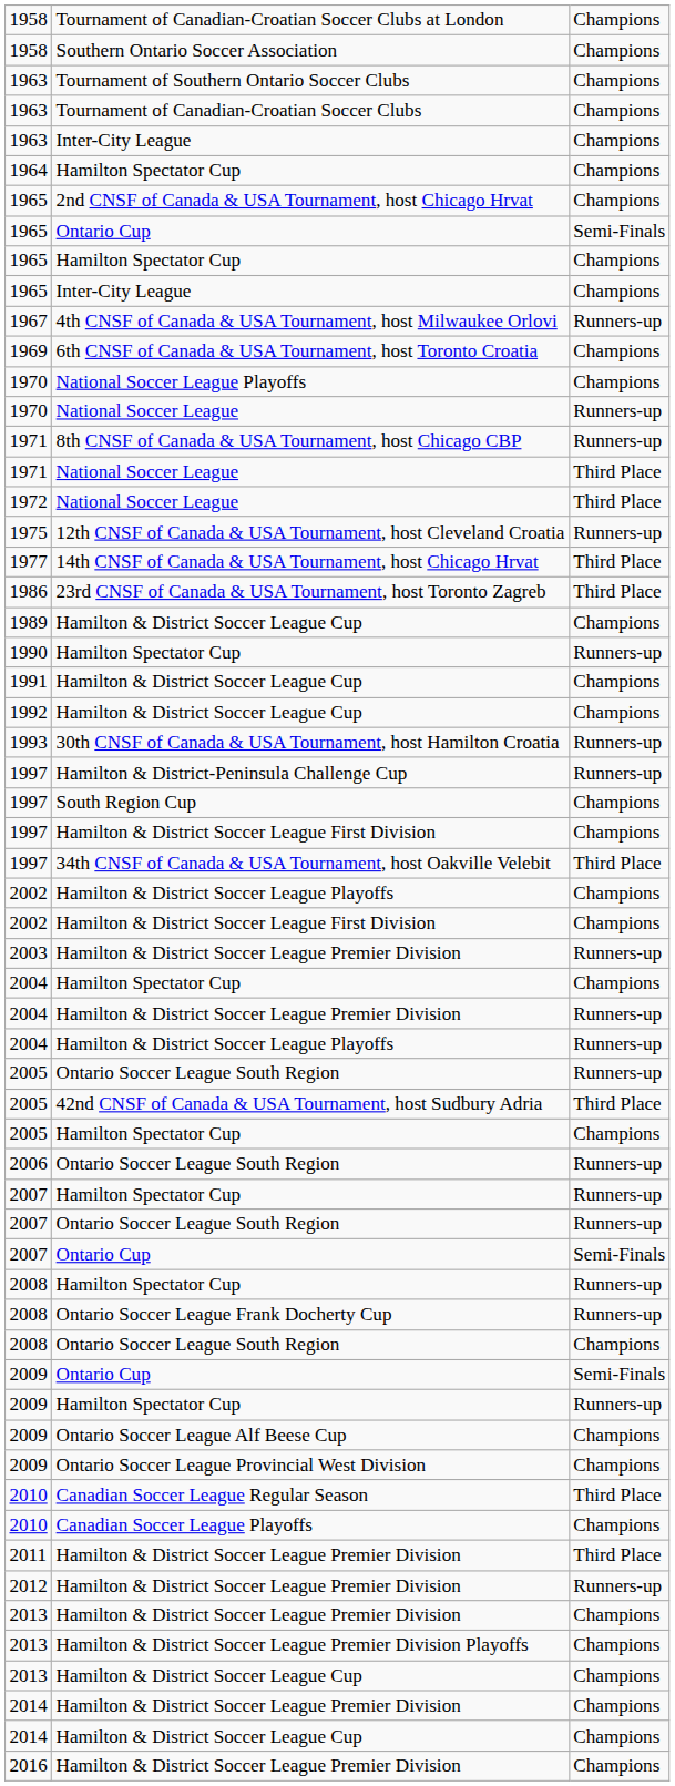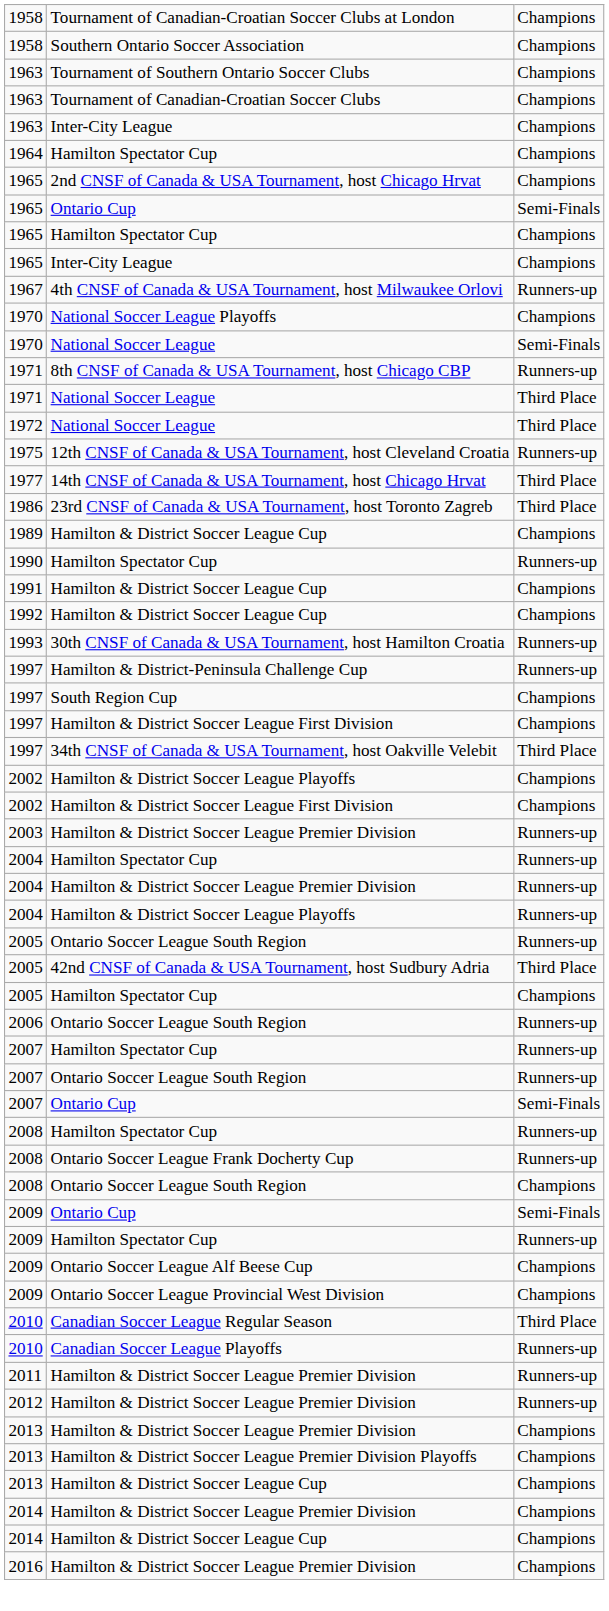- row: 1969 | 6th CNSF of Canada & USA Tournament, host Toronto Croatia | Champions
1970 / National Soccer League | column 3: Runners-up -> Semi-Finals
2004 / Hamilton Spectator Cup | column 3: Champions -> Runners-up
2010 / Canadian Soccer League Playoffs | column 3: Champions -> Runners-up
2011 | column 3: Third Place -> Runners-up
